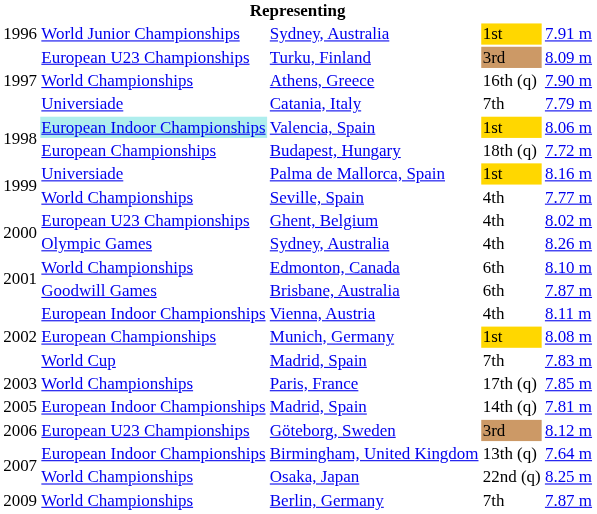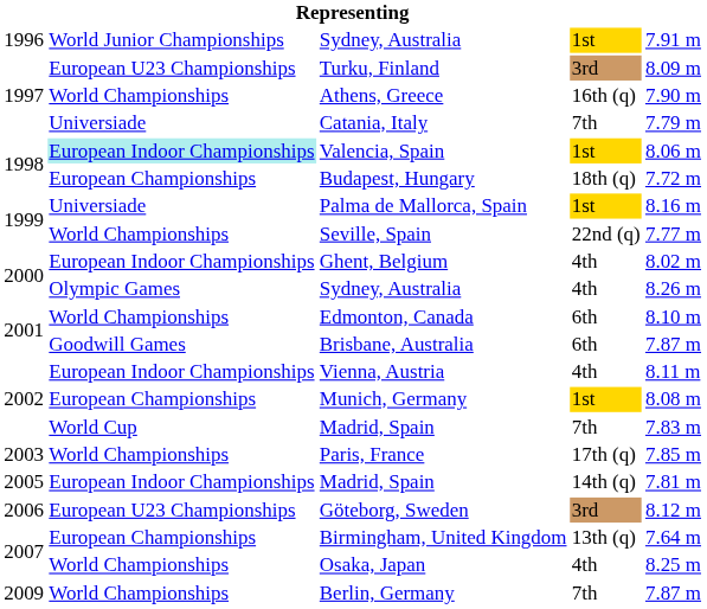Seville, Spain | column 4: 4th -> 22nd (q)
Ghent, Belgium | column 2: European U23 Championships -> European Indoor Championships
Birmingham, United Kingdom | column 2: European Indoor Championships -> European Championships
Osaka, Japan | column 4: 22nd (q) -> 4th
